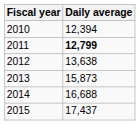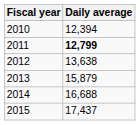2013 | Daily average: 15,873 -> 15,879
